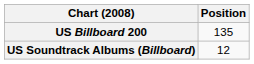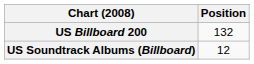US Billboard 200 | Position: 135 -> 132
